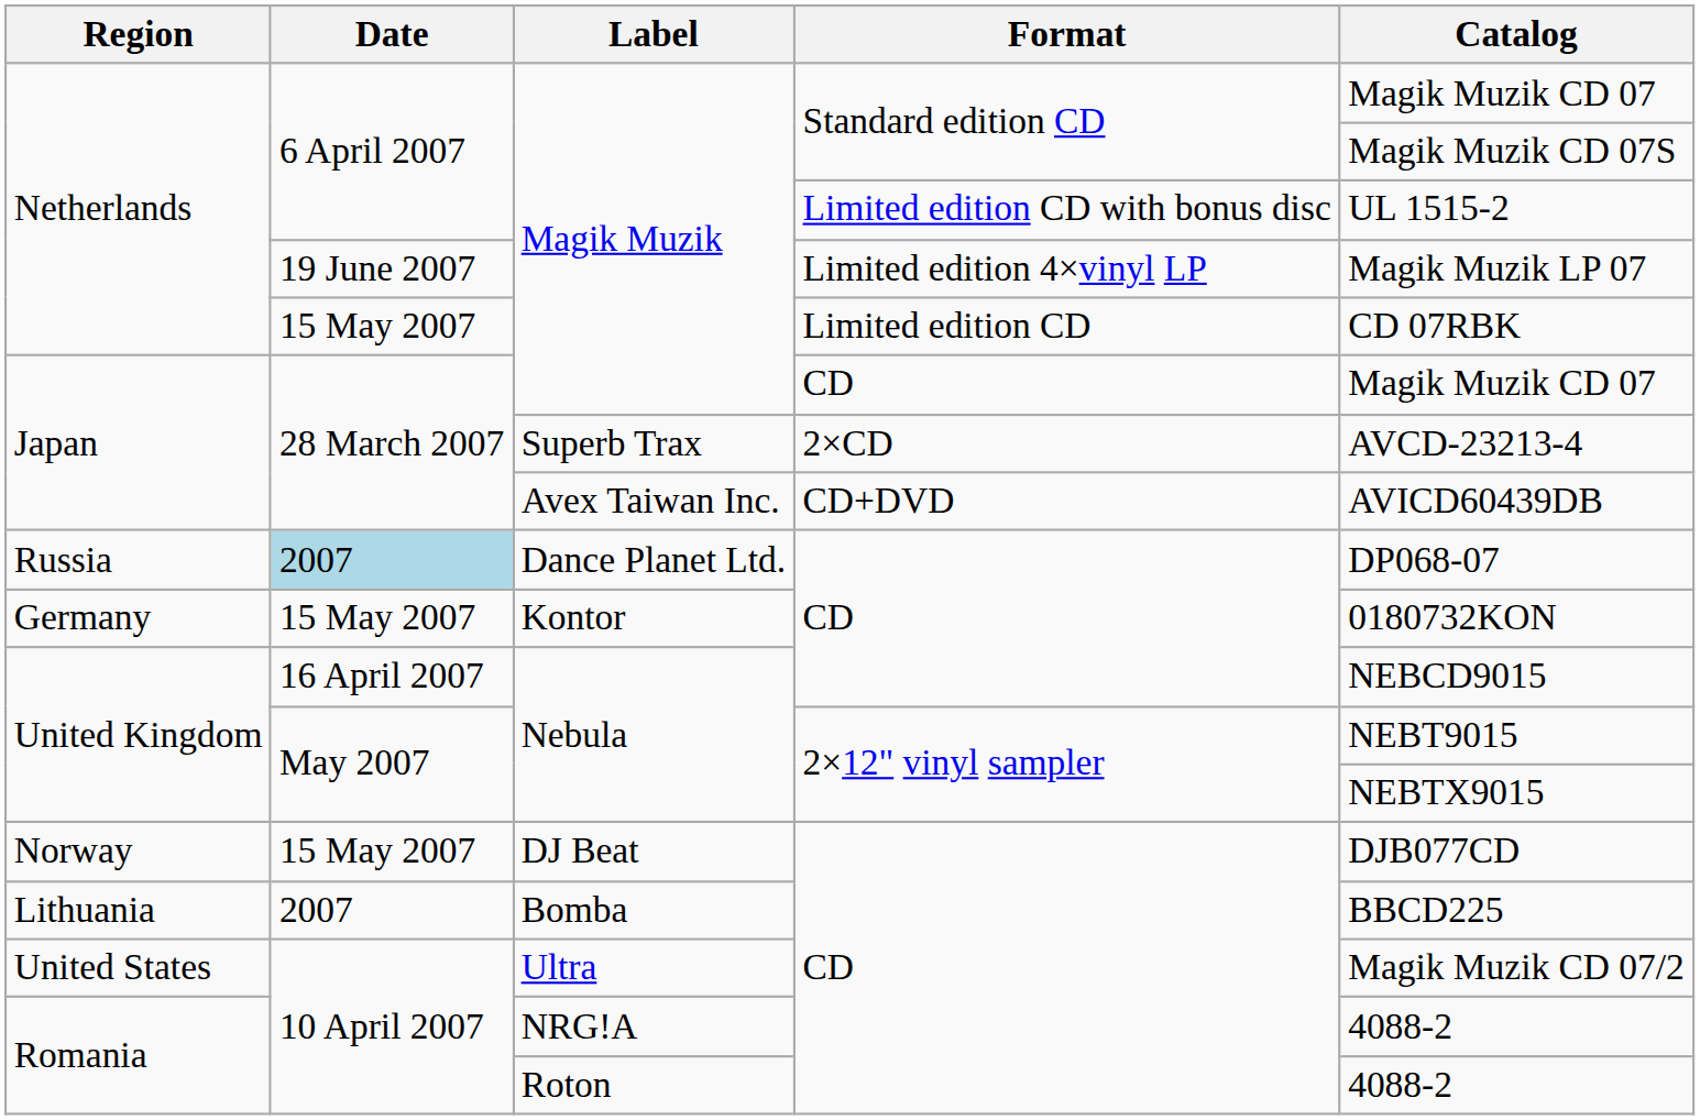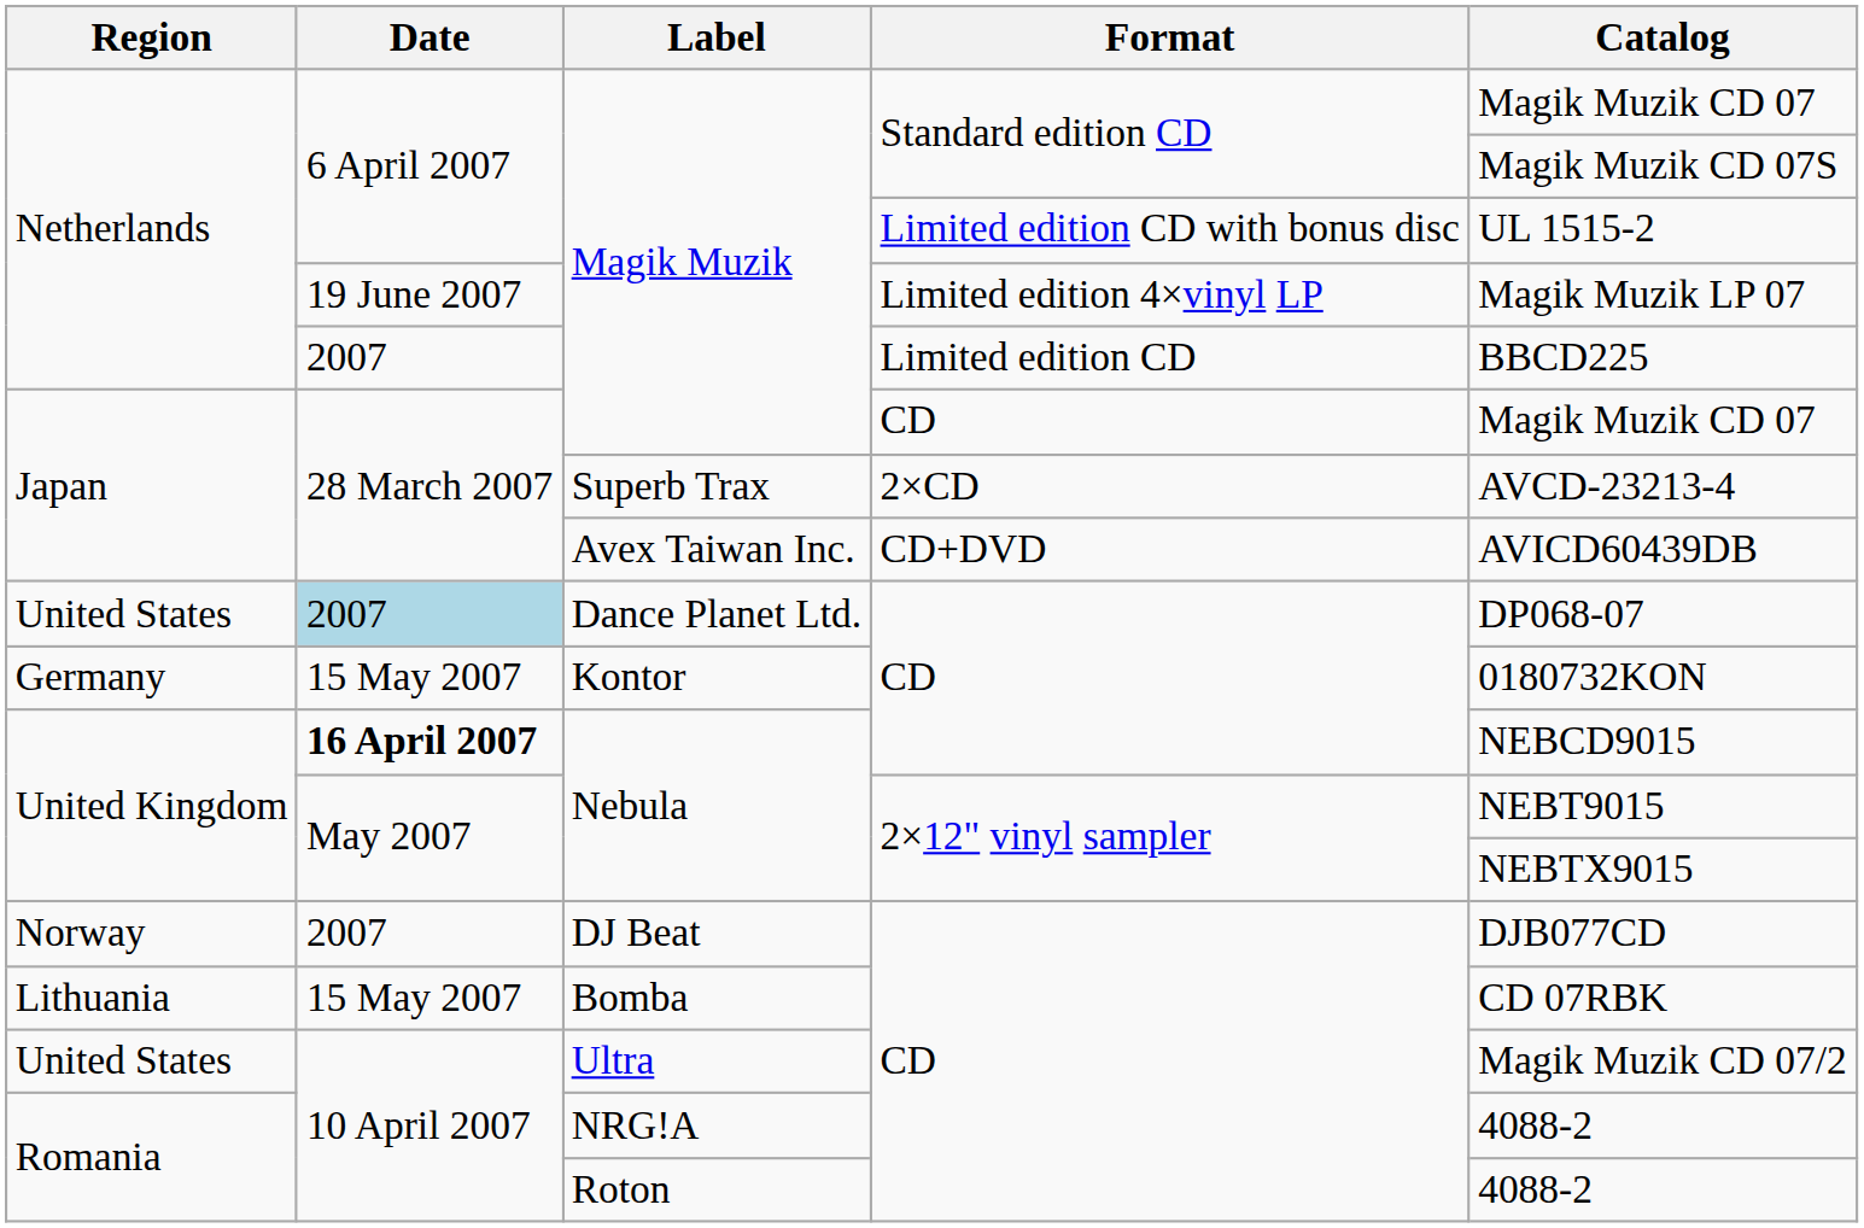Magik Muzik / Limited edition CD | Date: 15 May 2007 -> 2007
Magik Muzik / Limited edition CD | Catalog: CD 07RBK -> BBCD225
Dance Planet Ltd. | Region: Russia -> United States
Nebula / CD | Date: normal -> bold
DJ Beat | Date: 15 May 2007 -> 2007
Bomba | Date: 2007 -> 15 May 2007
Bomba | Catalog: BBCD225 -> CD 07RBK
